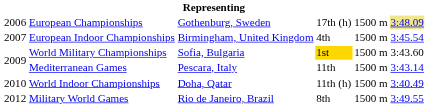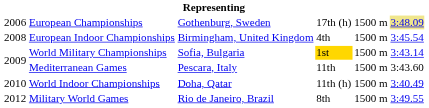European Indoor Championships | column 1: 2007 -> 2008
World Military Championships | column 6: 3:43.60 -> 3:43.14
Mediterranean Games | column 6: 3:43.14 -> 3:43.60
